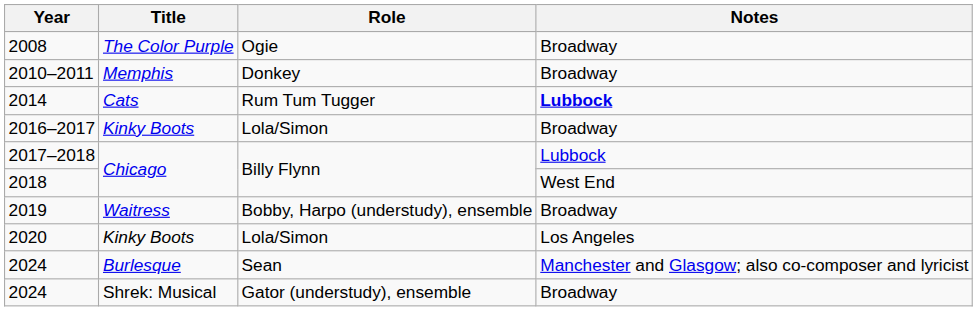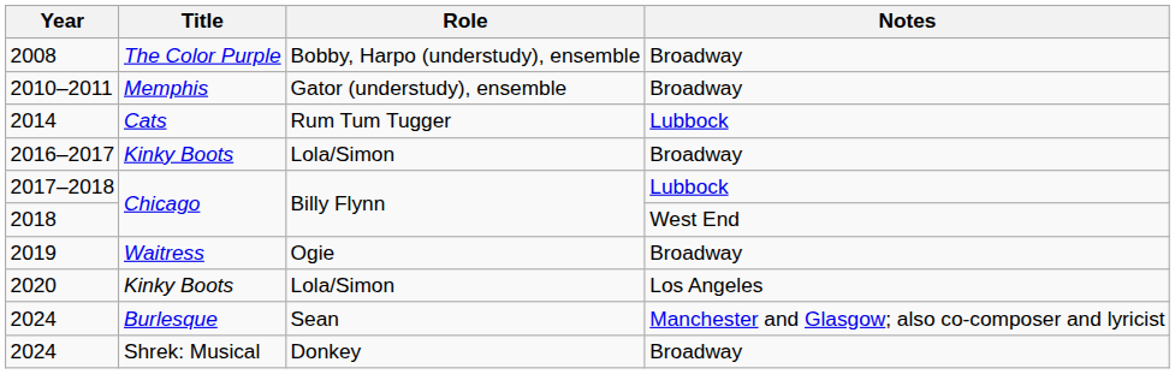2008 | Role: Ogie -> Bobby, Harpo (understudy), ensemble
2010–2011 | Role: Donkey -> Gator (understudy), ensemble
2014 | Notes: bold -> normal
2019 | Role: Bobby, Harpo (understudy), ensemble -> Ogie
2024 / Shrek: Musical | Role: Gator (understudy), ensemble -> Donkey
